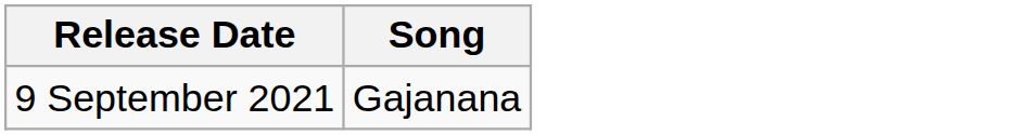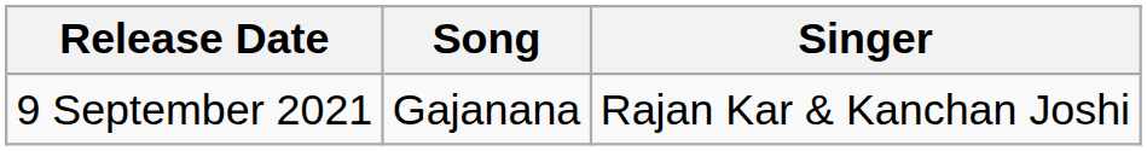+ column: Singer | Rajan Kar & Kanchan Joshi
